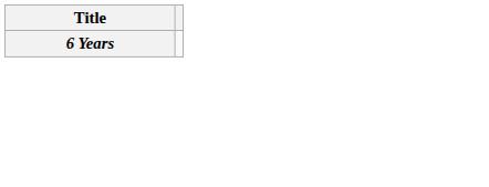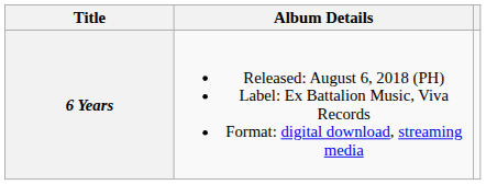+ column: Album Details | Released: August 6, 2018 (PH) Label: Ex Battalion Music, Viva Records Format: digital download, streaming media
